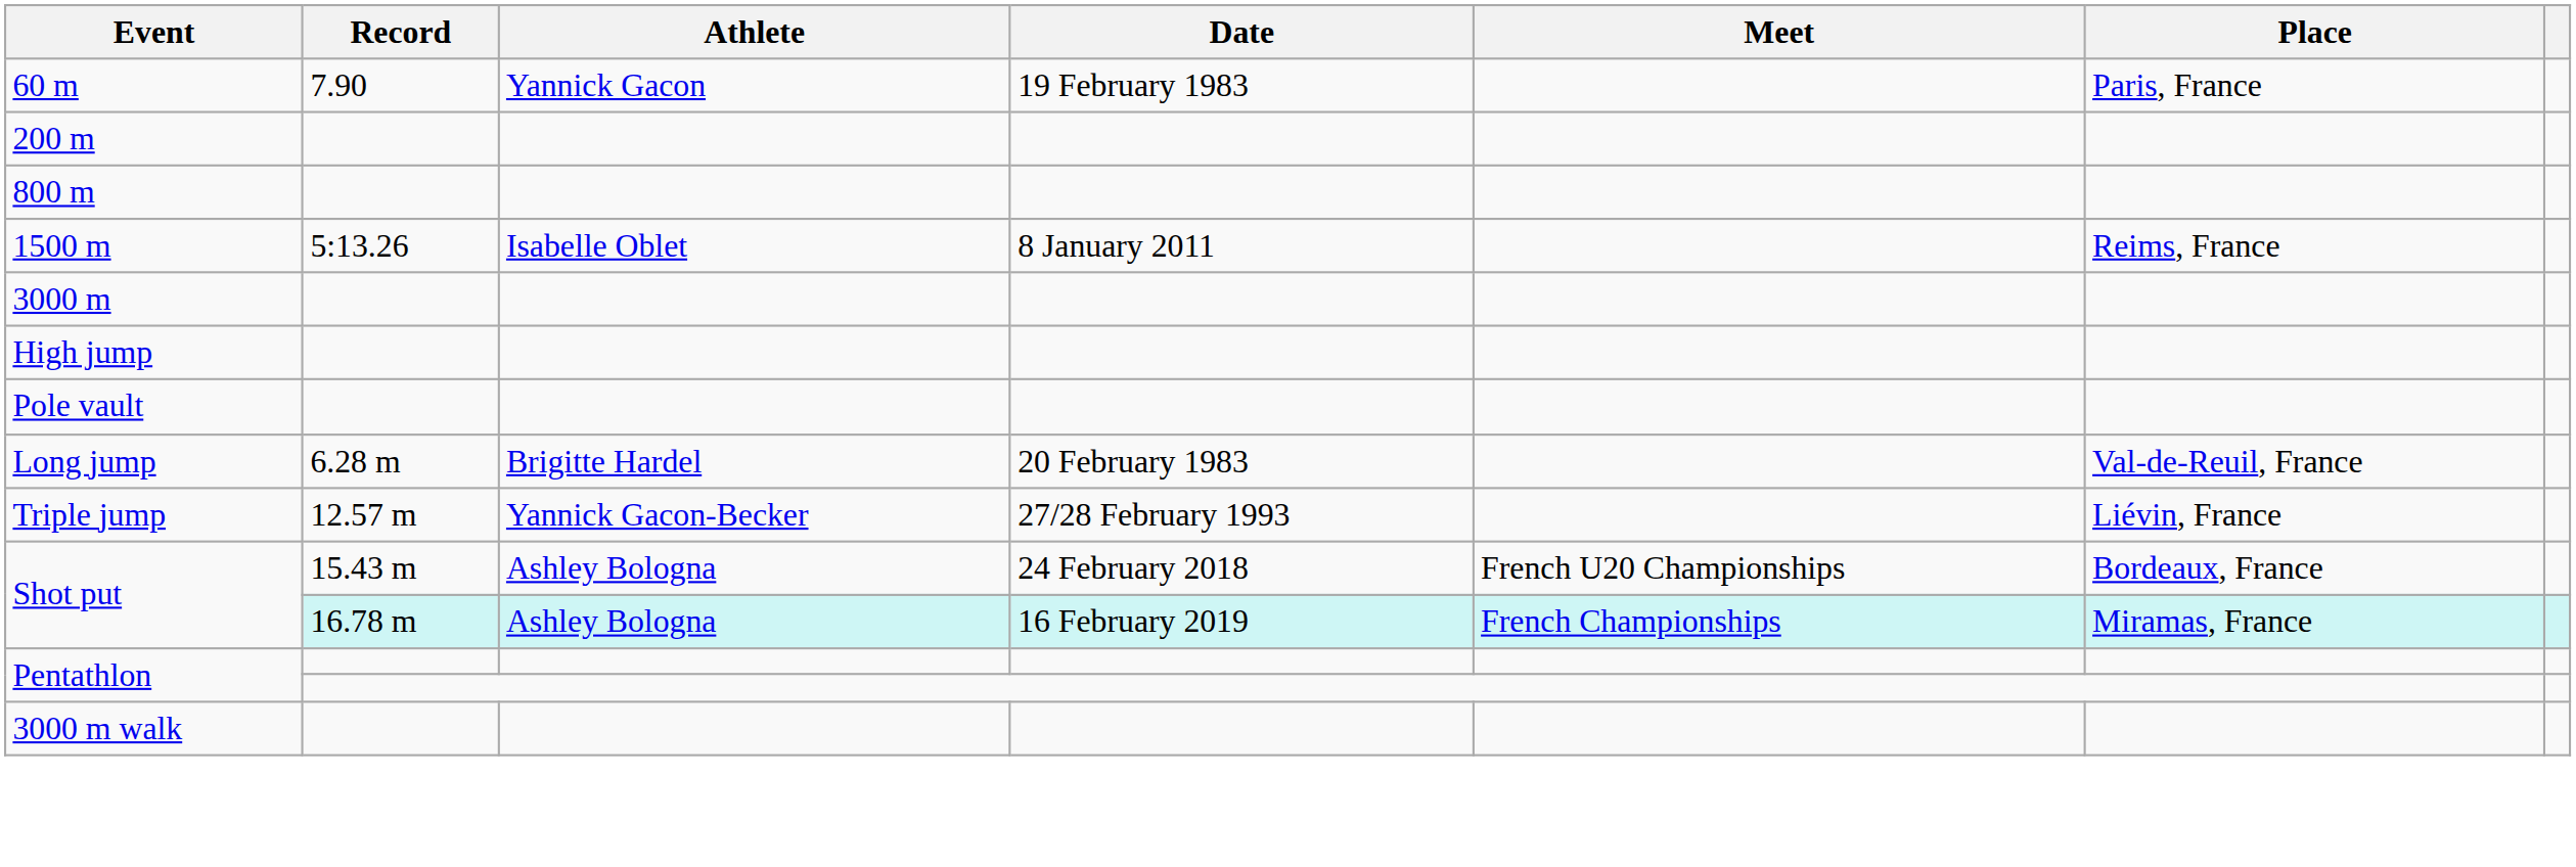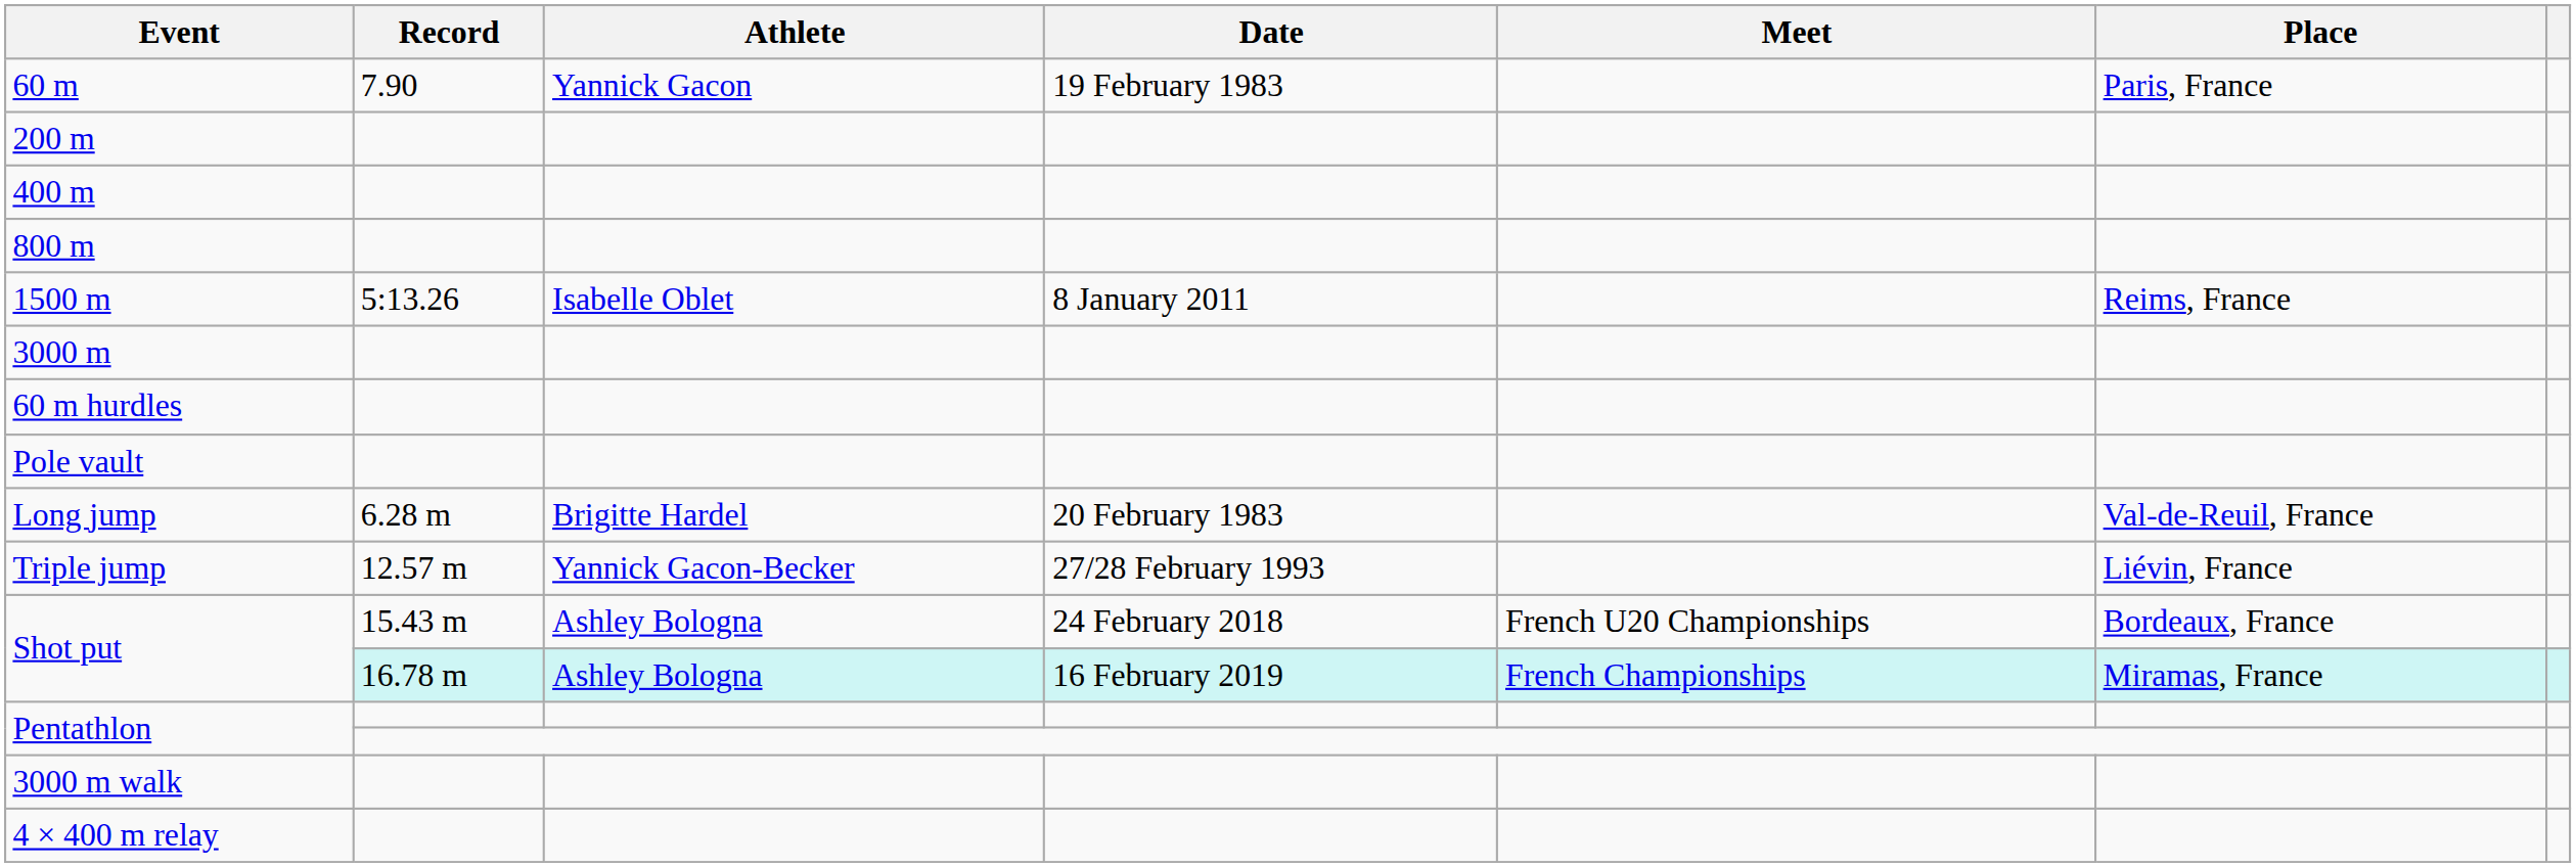+ row: 400 m
+ row: 60 m hurdles
- row: High jump
+ row: 4 × 400 m relay
